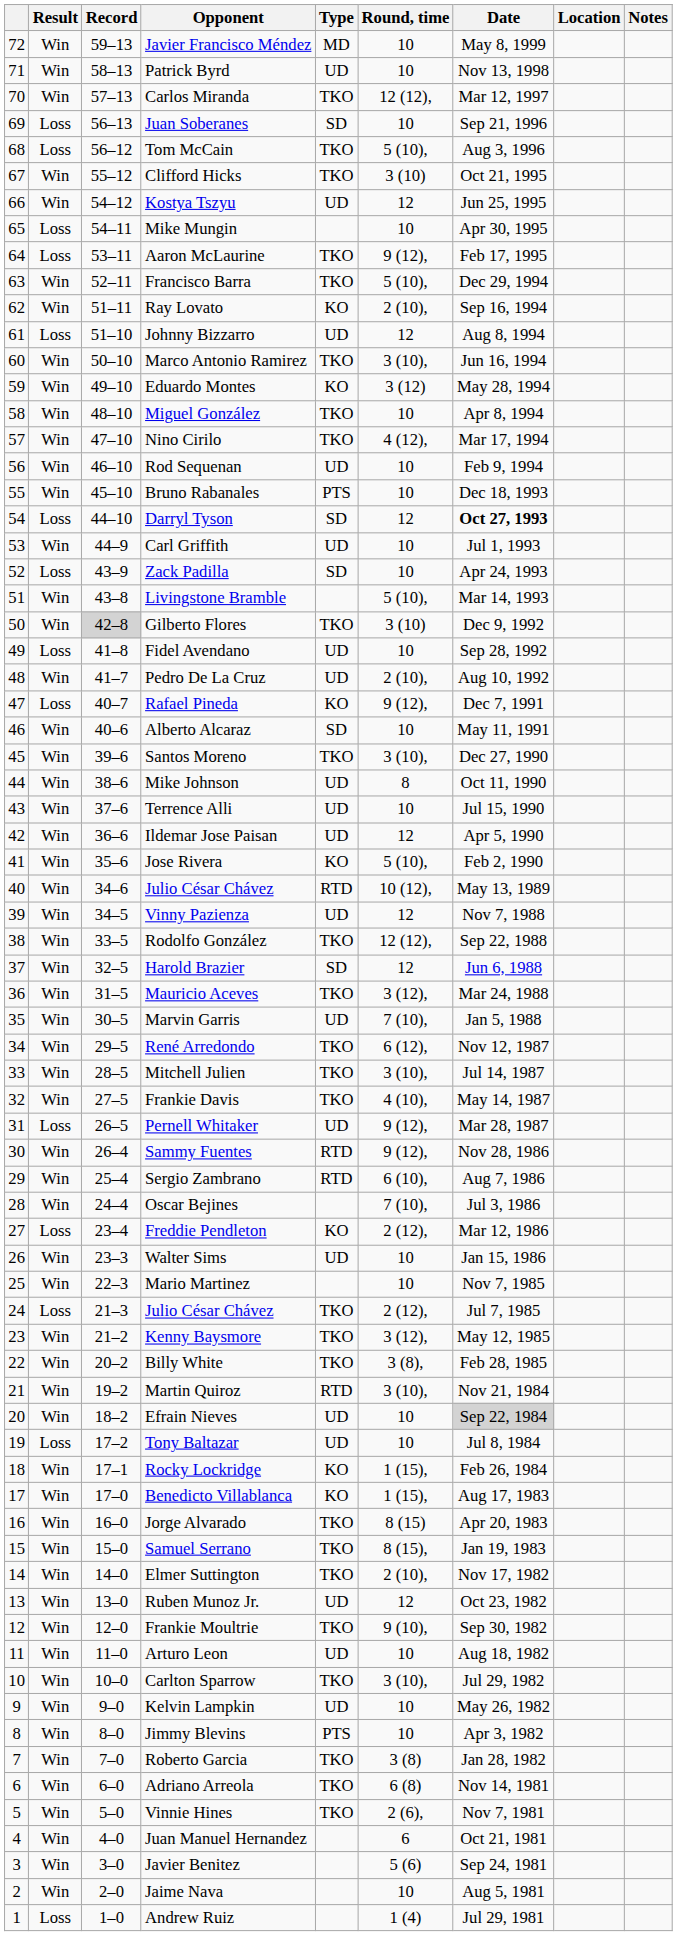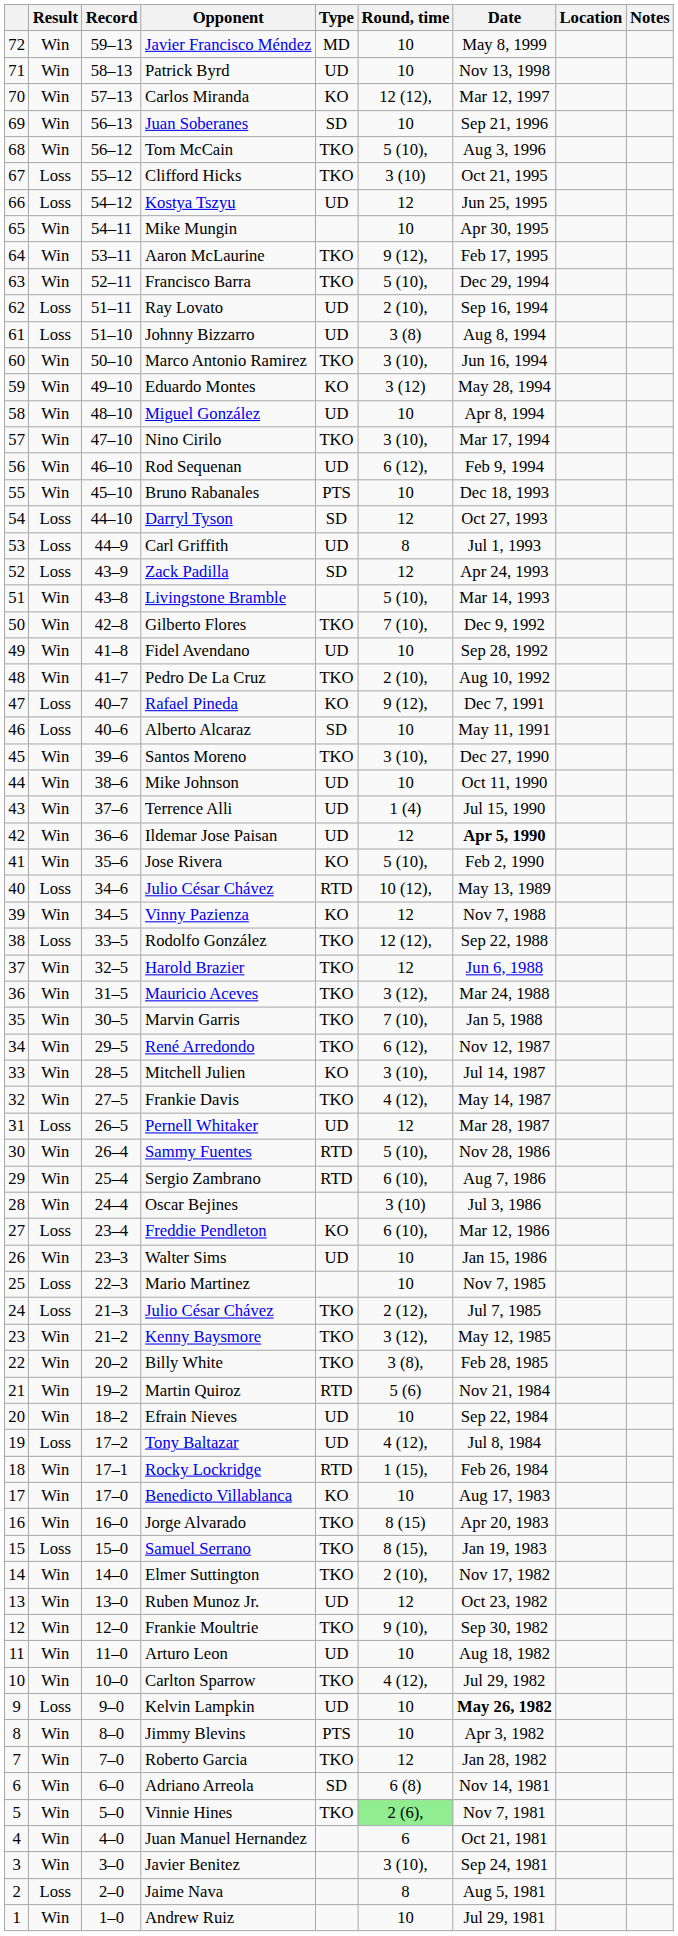Carlos Miranda | Type: TKO -> KO
Juan Soberanes | Result: Loss -> Win
Tom McCain | Result: Loss -> Win
Clifford Hicks | Result: Win -> Loss
Kostya Tszyu | Result: Win -> Loss
Mike Mungin | Result: Loss -> Win
Aaron McLaurine | Result: Loss -> Win
Ray Lovato | Result: Win -> Loss
Ray Lovato | Type: KO -> UD
Johnny Bizzarro | Round, time: 12 -> 3 (8)
Miguel González | Type: TKO -> UD
Nino Cirilo | Round, time: 4 (12), -> 3 (10),
Rod Sequenan | Round, time: 10 -> 6 (12),
Darryl Tyson | Date: bold -> normal
Carl Griffith | Result: Win -> Loss
Carl Griffith | Round, time: 10 -> 8
Zack Padilla | Round, time: 10 -> 12
Gilberto Flores | Record: lightgrey background -> no background
Gilberto Flores | Round, time: 3 (10) -> 7 (10),
Fidel Avendano | Result: Loss -> Win
Pedro De La Cruz | Type: UD -> TKO
Alberto Alcaraz | Result: Win -> Loss
Mike Johnson | Round, time: 8 -> 10
Terrence Alli | Round, time: 10 -> 1 (4)
Ildemar Jose Paisan | Date: normal -> bold
40 / Julio César Chávez | Result: Win -> Loss
Vinny Pazienza | Type: UD -> KO
Rodolfo González | Result: Win -> Loss
Harold Brazier | Type: SD -> TKO
Marvin Garris | Type: UD -> TKO
Mitchell Julien | Type: TKO -> KO
Frankie Davis | Round, time: 4 (10), -> 4 (12),
Pernell Whitaker | Round, time: 9 (12), -> 12
Sammy Fuentes | Round, time: 9 (12), -> 5 (10),
Oscar Bejines | Round, time: 7 (10), -> 3 (10)
Freddie Pendleton | Round, time: 2 (12), -> 6 (10),
Mario Martinez | Result: Win -> Loss
Martin Quiroz | Round, time: 3 (10), -> 5 (6)
Efrain Nieves | Date: lightgrey background -> no background
Tony Baltazar | Round, time: 10 -> 4 (12),
Rocky Lockridge | Type: KO -> RTD
Benedicto Villablanca | Round, time: 1 (15), -> 10
Samuel Serrano | Result: Win -> Loss
Carlton Sparrow | Round, time: 3 (10), -> 4 (12),
Kelvin Lampkin | Result: Win -> Loss
Kelvin Lampkin | Date: normal -> bold
Roberto Garcia | Round, time: 3 (8) -> 12
Adriano Arreola | Type: TKO -> SD
Vinnie Hines | Round, time: no background -> lightgreen background
Javier Benitez | Round, time: 5 (6) -> 3 (10),
Jaime Nava | Result: Win -> Loss
Jaime Nava | Round, time: 10 -> 8
Andrew Ruiz | Result: Loss -> Win
Andrew Ruiz | Round, time: 1 (4) -> 10
